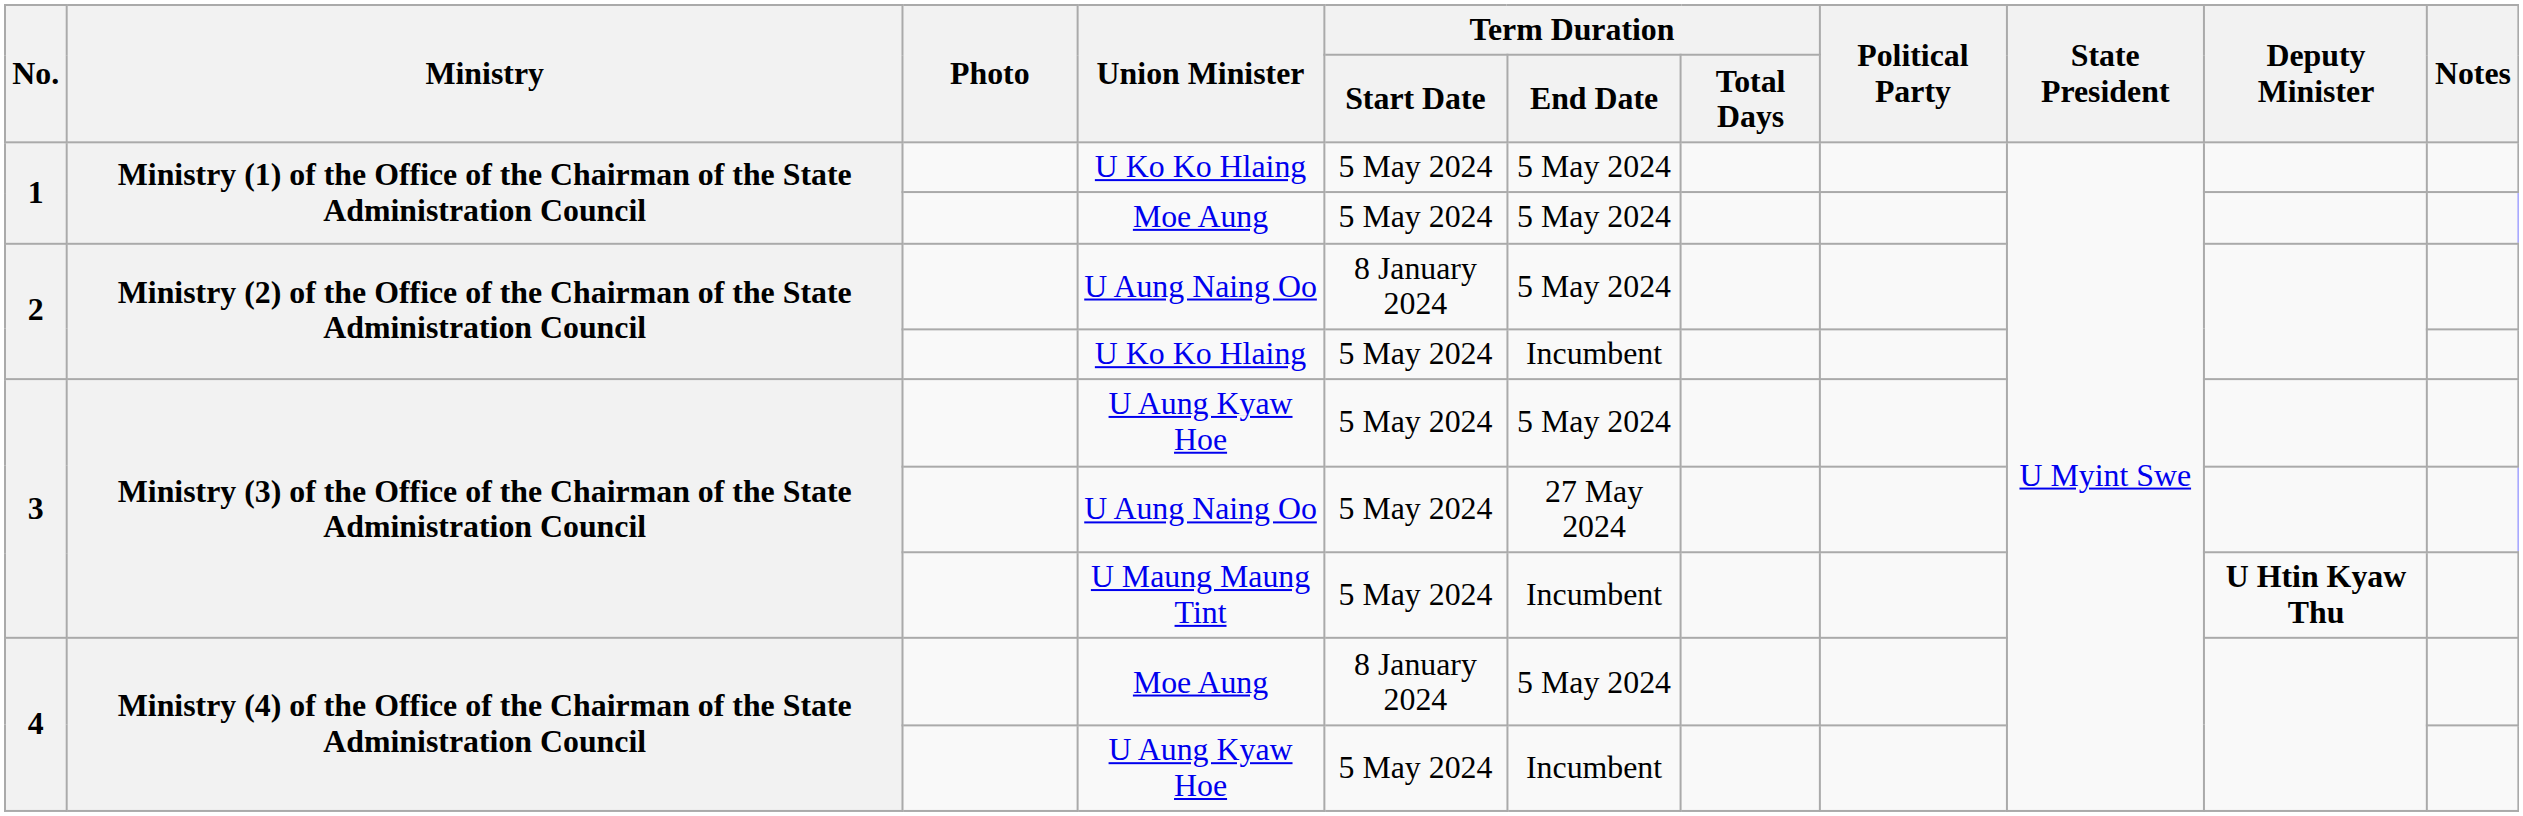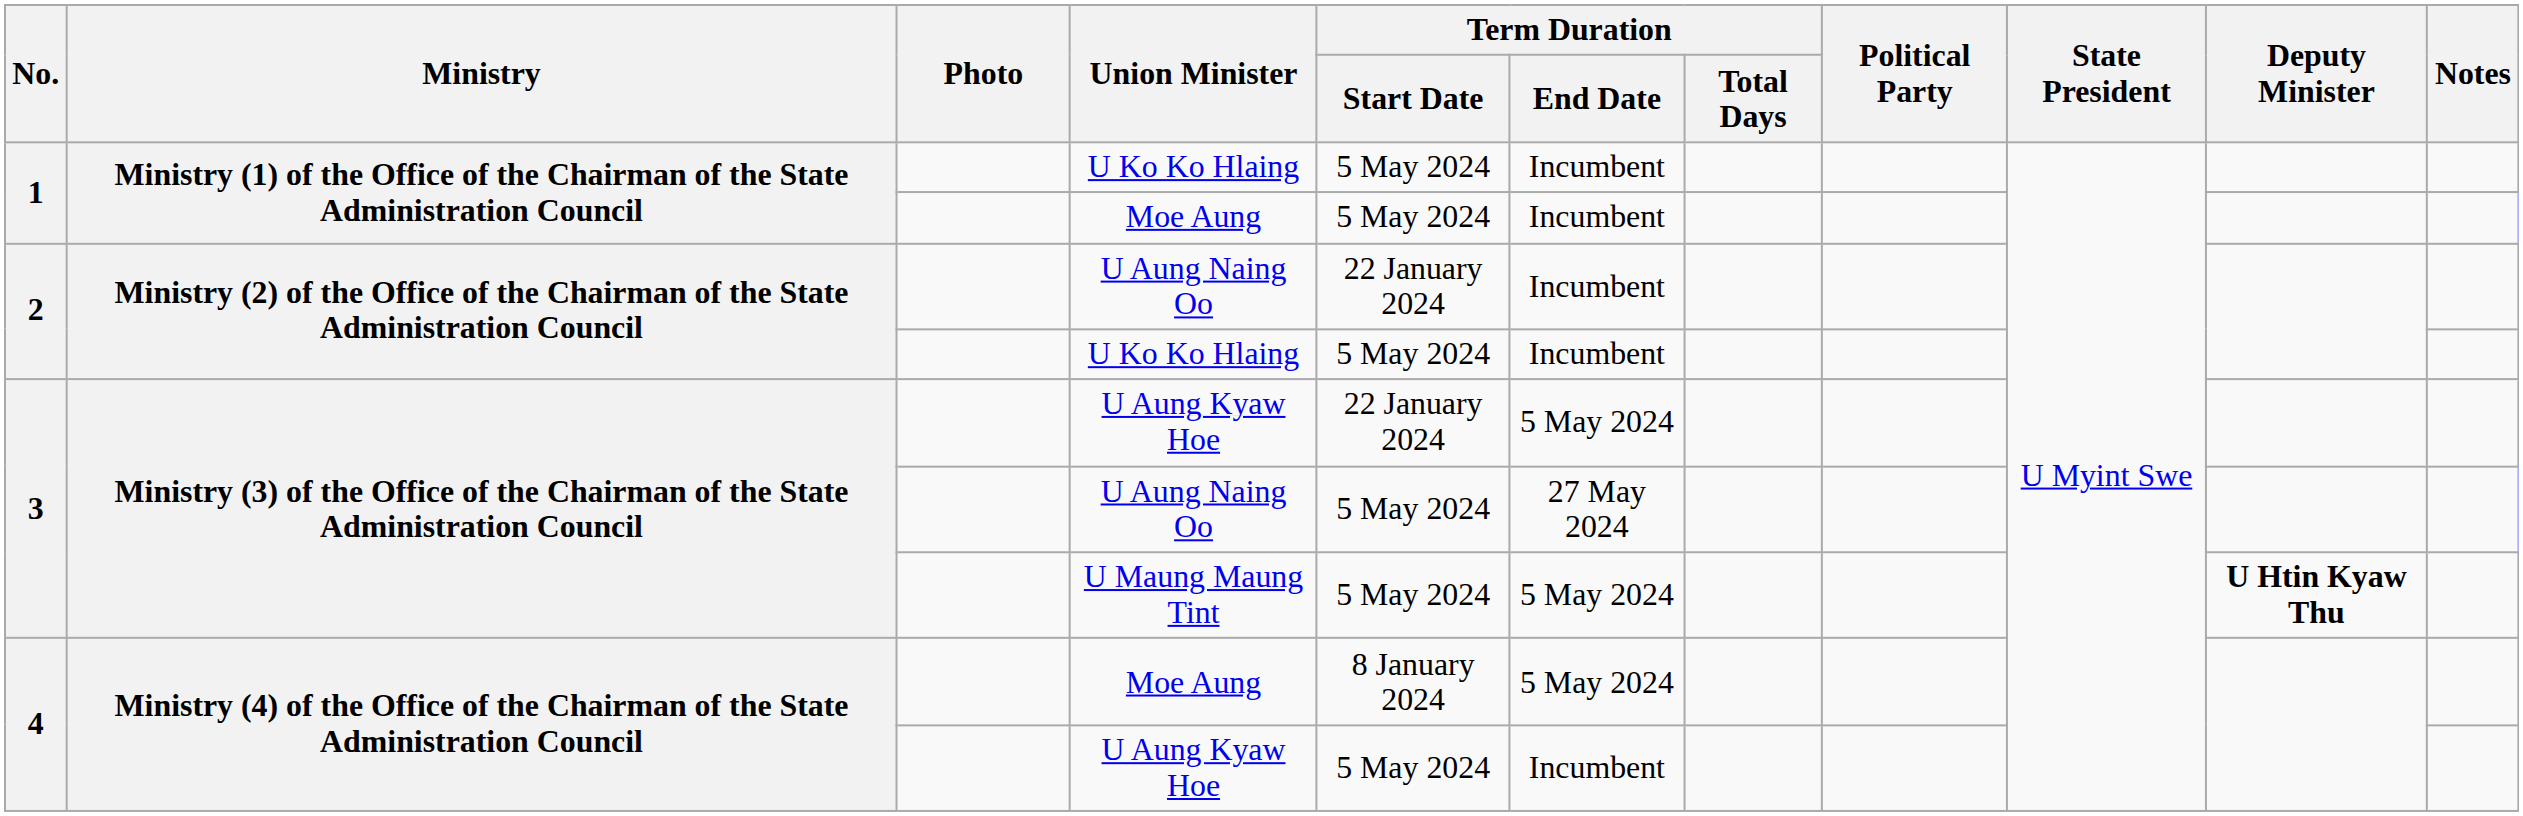1 / U Ko Ko Hlaing | Term Duration / End Date: 5 May 2024 -> Incumbent
1 / Moe Aung | Term Duration / End Date: 5 May 2024 -> Incumbent
2 / U Aung Naing Oo | Term Duration / Start Date: 8 January 2024 -> 22 January 2024
2 / U Aung Naing Oo | Term Duration / End Date: 5 May 2024 -> Incumbent
3 / U Aung Kyaw Hoe | Term Duration / Start Date: 5 May 2024 -> 22 January 2024
U Maung Maung Tint | Term Duration / End Date: Incumbent -> 5 May 2024
